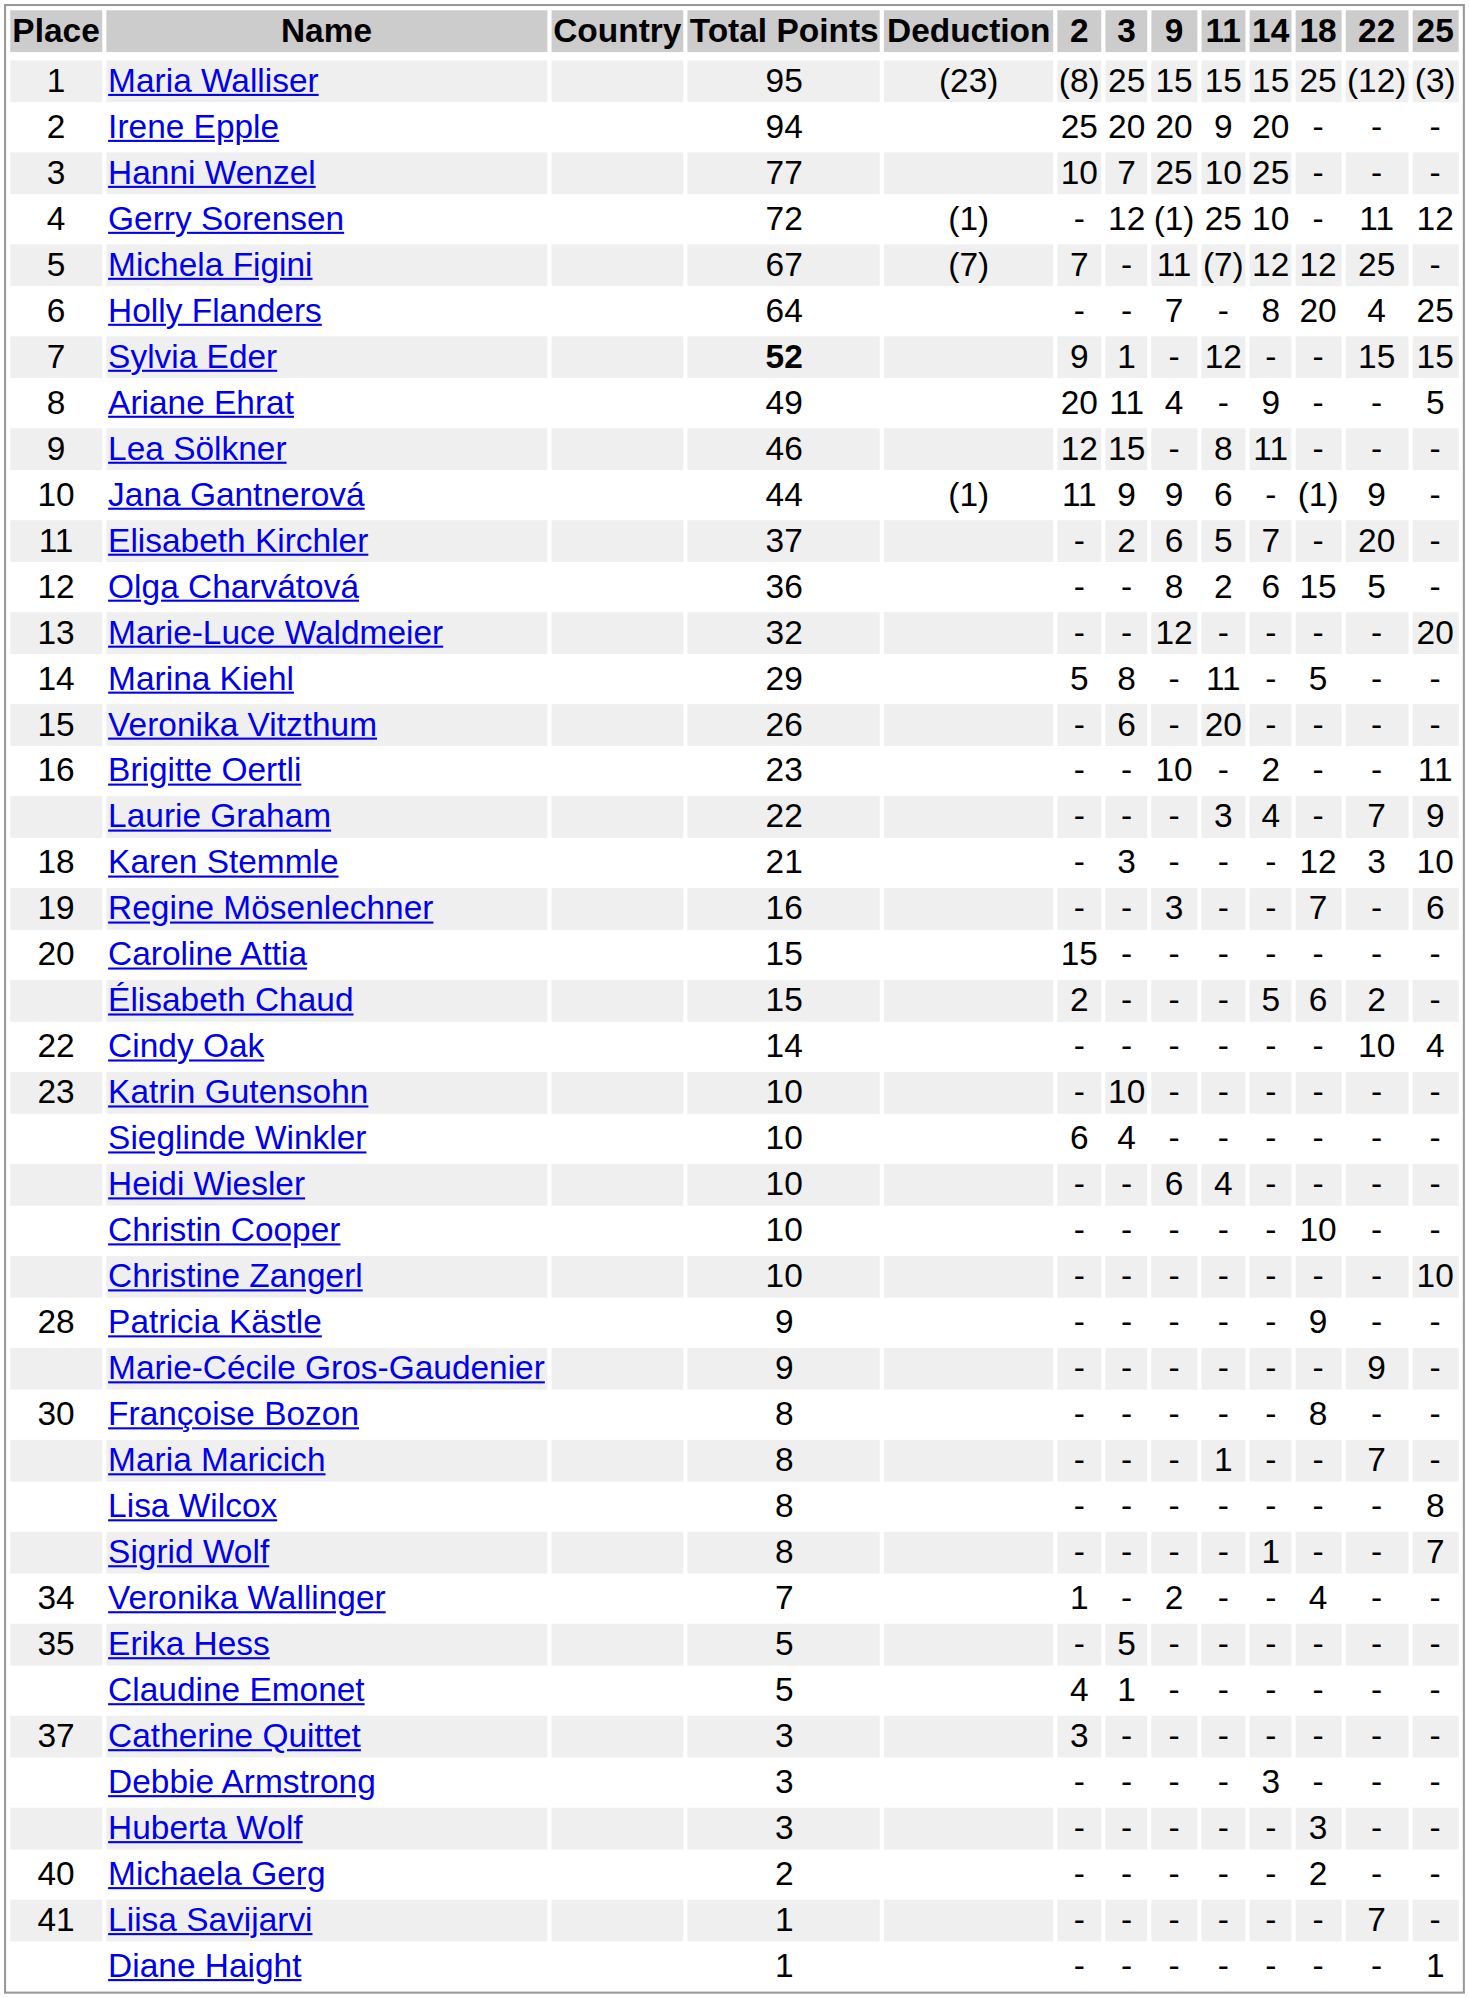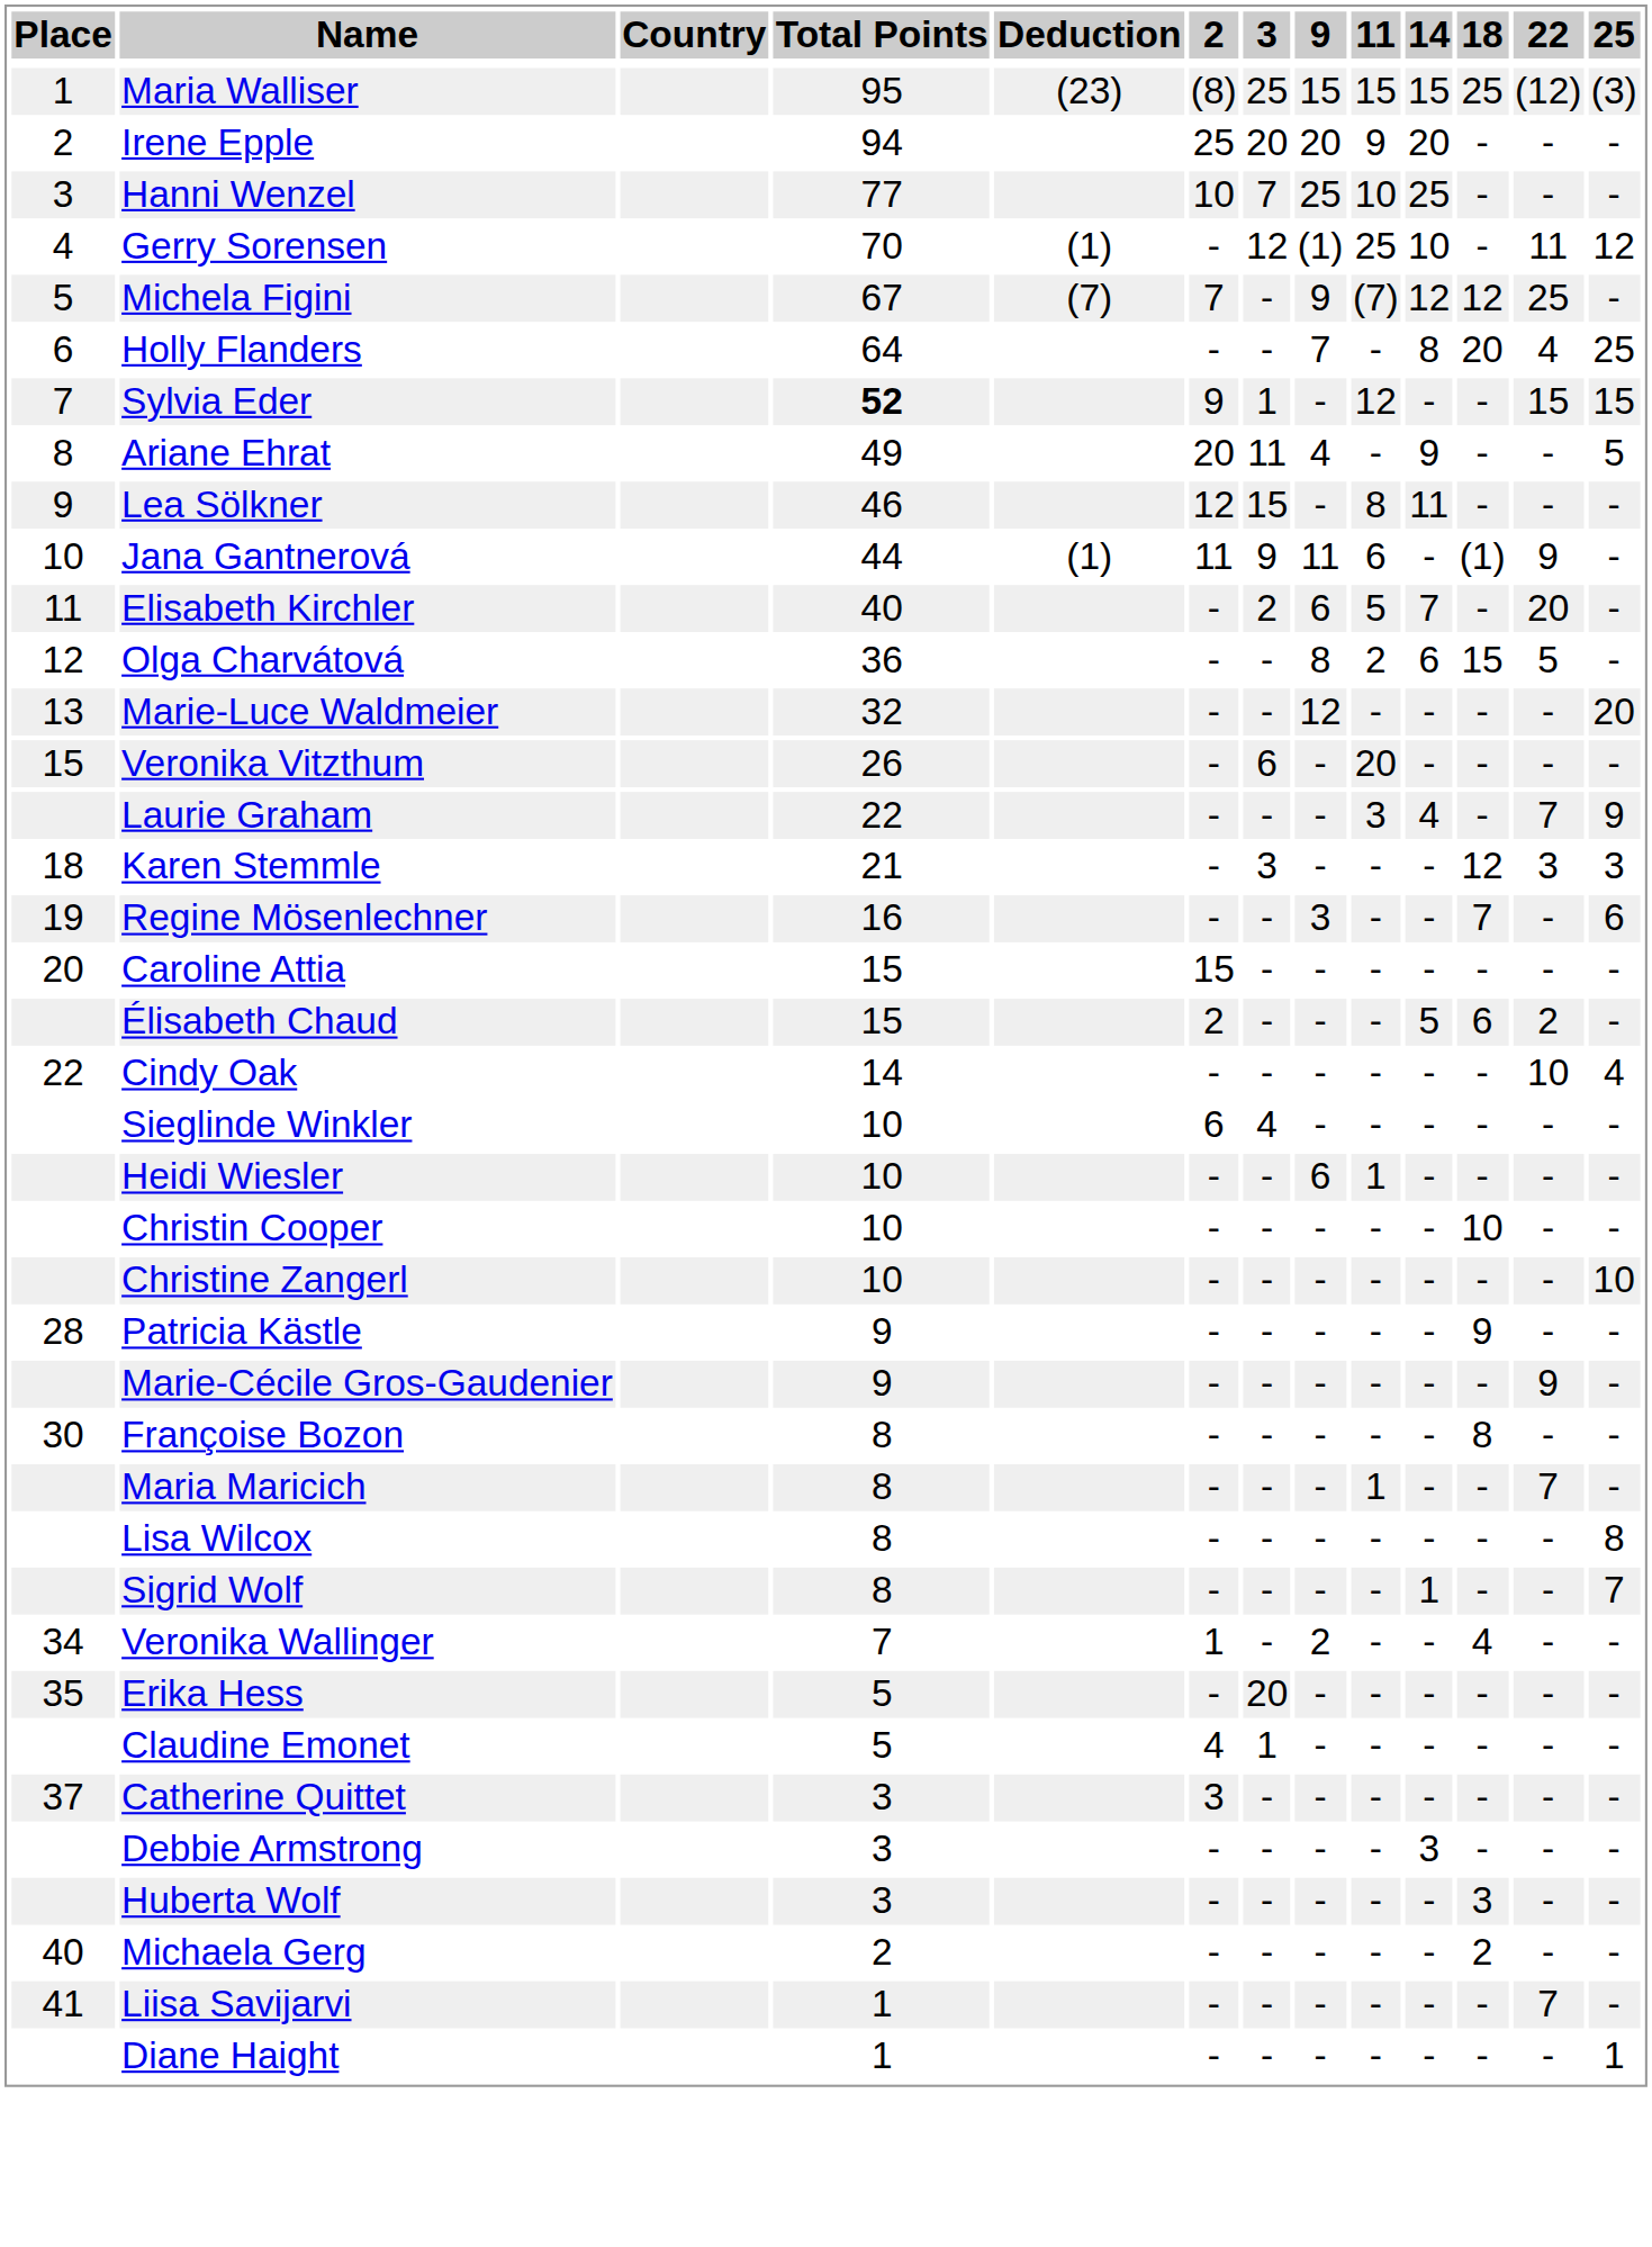Gerry Sorensen | Total Points: 72 -> 70
Michela Figini | 9: 11 -> 9
Jana Gantnerová | 9: 9 -> 11
Elisabeth Kirchler | Total Points: 37 -> 40
- row: 14 | Marina Kiehl | 29 | 5 | 8 | - | 11 | - | 5 | - | -
- row: 16 | Brigitte Oertli | 23 | - | - | 10 | - | 2 | - | - | 11
Karen Stemmle | 25: 10 -> 3
- row: 23 | Katrin Gutensohn | 10 | - | 10 | - | - | - | - | - | -
Heidi Wiesler | 11: 4 -> 1
Erika Hess | 3: 5 -> 20
